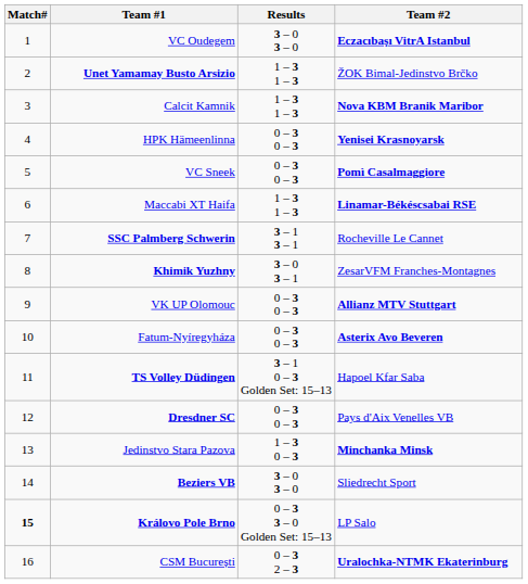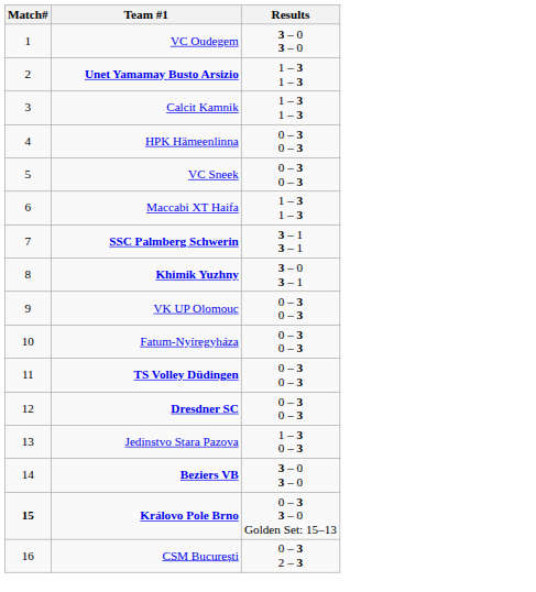- column: Team #2 | Eczacıbaşı VitrA Istanbul | ŽOK Bimal-Jedinstvo Brčko | Nova KBM Branik Maribor | Yenisei Krasnoyarsk | Pomì Casalmaggiore | Linamar-Békéscsabai RSE | Rocheville Le Cannet | ZesarVFM Franches-Montagnes | Allianz MTV Stuttgart | Asterix Avo Beveren | Hapoel Kfar Saba | Pays d'Aix Venelles VB | Minchanka Minsk | Sliedrecht Sport | LP Salo | Uralochka-NTMK Ekaterinburg
TS Volley Düdingen | Results: 3 – 1 0 – 3 Golden Set: 15–13 -> 0 – 3 0 – 3
